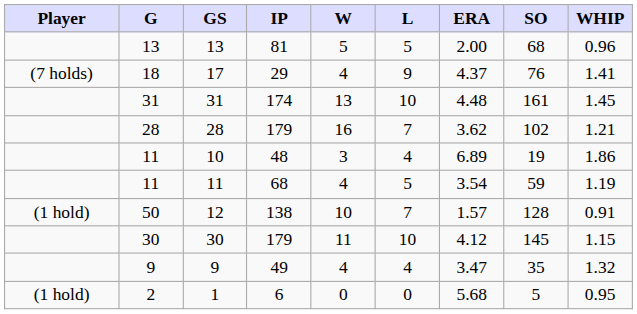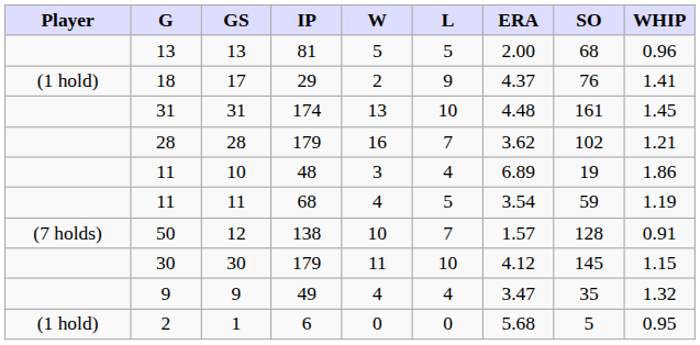17 | Player: (7 holds) -> (1 hold)
17 | W: 4 -> 2
12 | Player: (1 hold) -> (7 holds)
